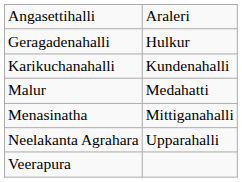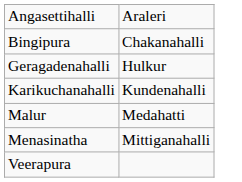+ row: Bingipura | Chakanahalli
- row: Neelakanta Agrahara | Upparahalli
